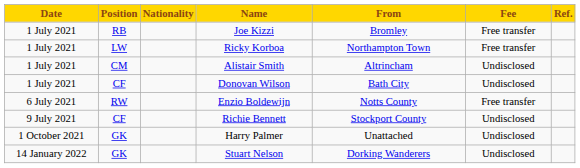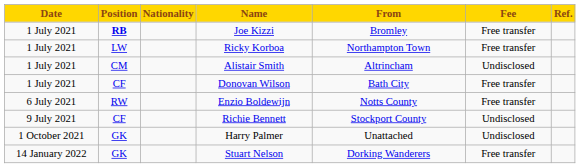Joe Kizzi | Position: normal -> bold
Donovan Wilson | Fee: Undisclosed -> Free transfer
Stuart Nelson | Fee: Undisclosed -> Free transfer
